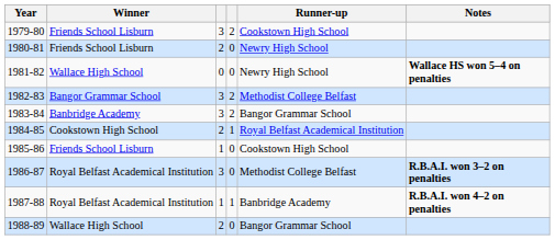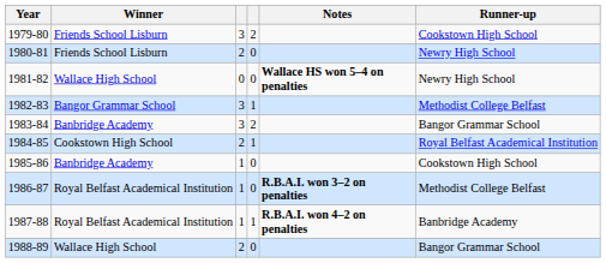columns swapped: Runner-up <-> Notes
1982-83 | column 4: 2 -> 1
1985-86 | Winner: Friends School Lisburn -> Banbridge Academy
1986-87 | column 3: 3 -> 1
